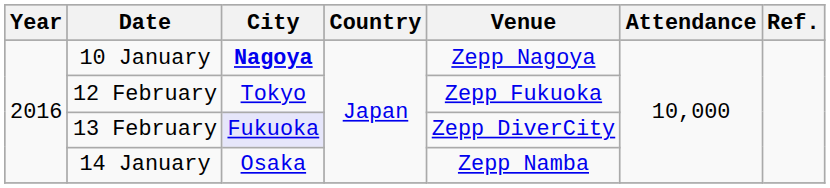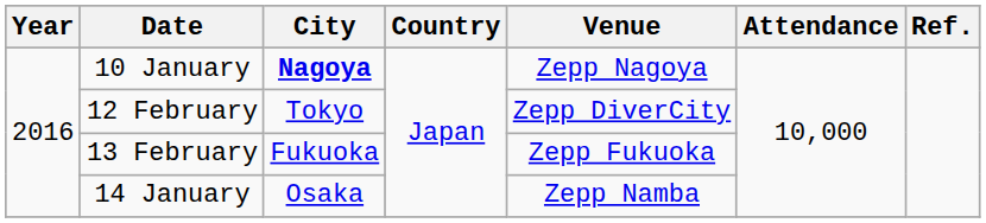12 February | Venue: Zepp Fukuoka -> Zepp DiverCity
13 February | City: lavender background -> no background
13 February | Venue: Zepp DiverCity -> Zepp Fukuoka
